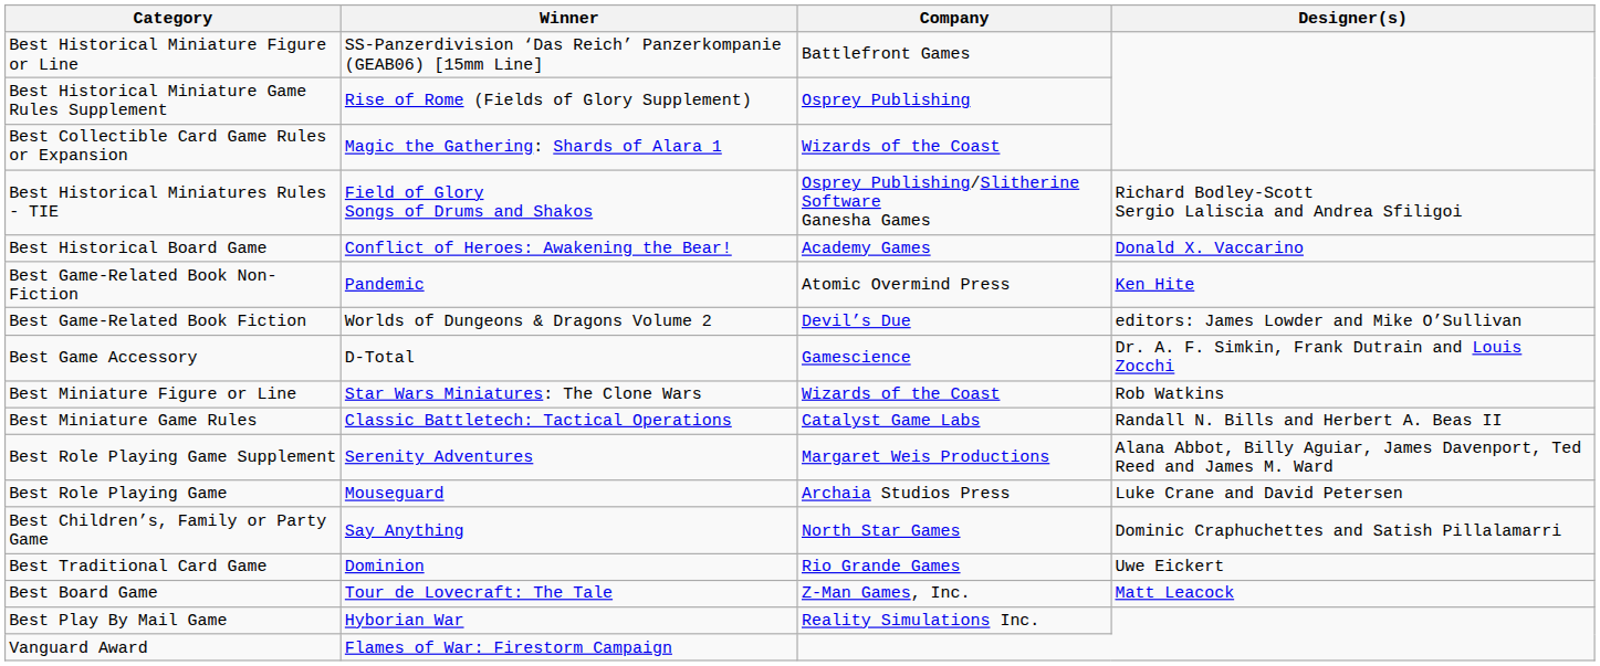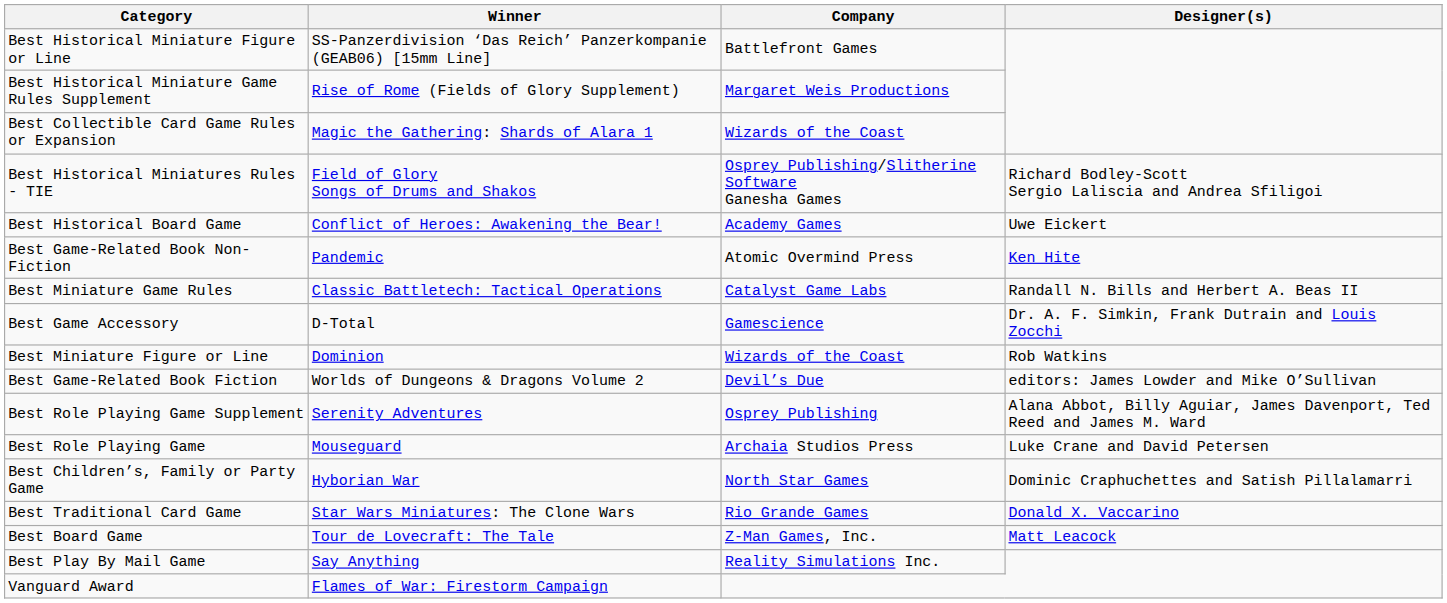Best Historical Miniature Game Rules Supplement | Company: Osprey Publishing -> Margaret Weis Productions
Best Historical Board Game | Designer(s): Donald X. Vaccarino -> Uwe Eickert
rows swapped: Best Game-Related Book Fiction <-> Best Miniature Game Rules
Best Miniature Figure or Line | Winner: Star Wars Miniatures: The Clone Wars -> Dominion
Best Role Playing Game Supplement | Company: Margaret Weis Productions -> Osprey Publishing
Best Children’s, Family or Party Game | Winner: Say Anything -> Hyborian War
Best Traditional Card Game | Winner: Dominion -> Star Wars Miniatures: The Clone Wars
Best Traditional Card Game | Designer(s): Uwe Eickert -> Donald X. Vaccarino
Best Play By Mail Game | Winner: Hyborian War -> Say Anything
